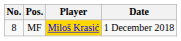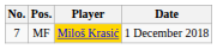MF | No.: 8 -> 7
